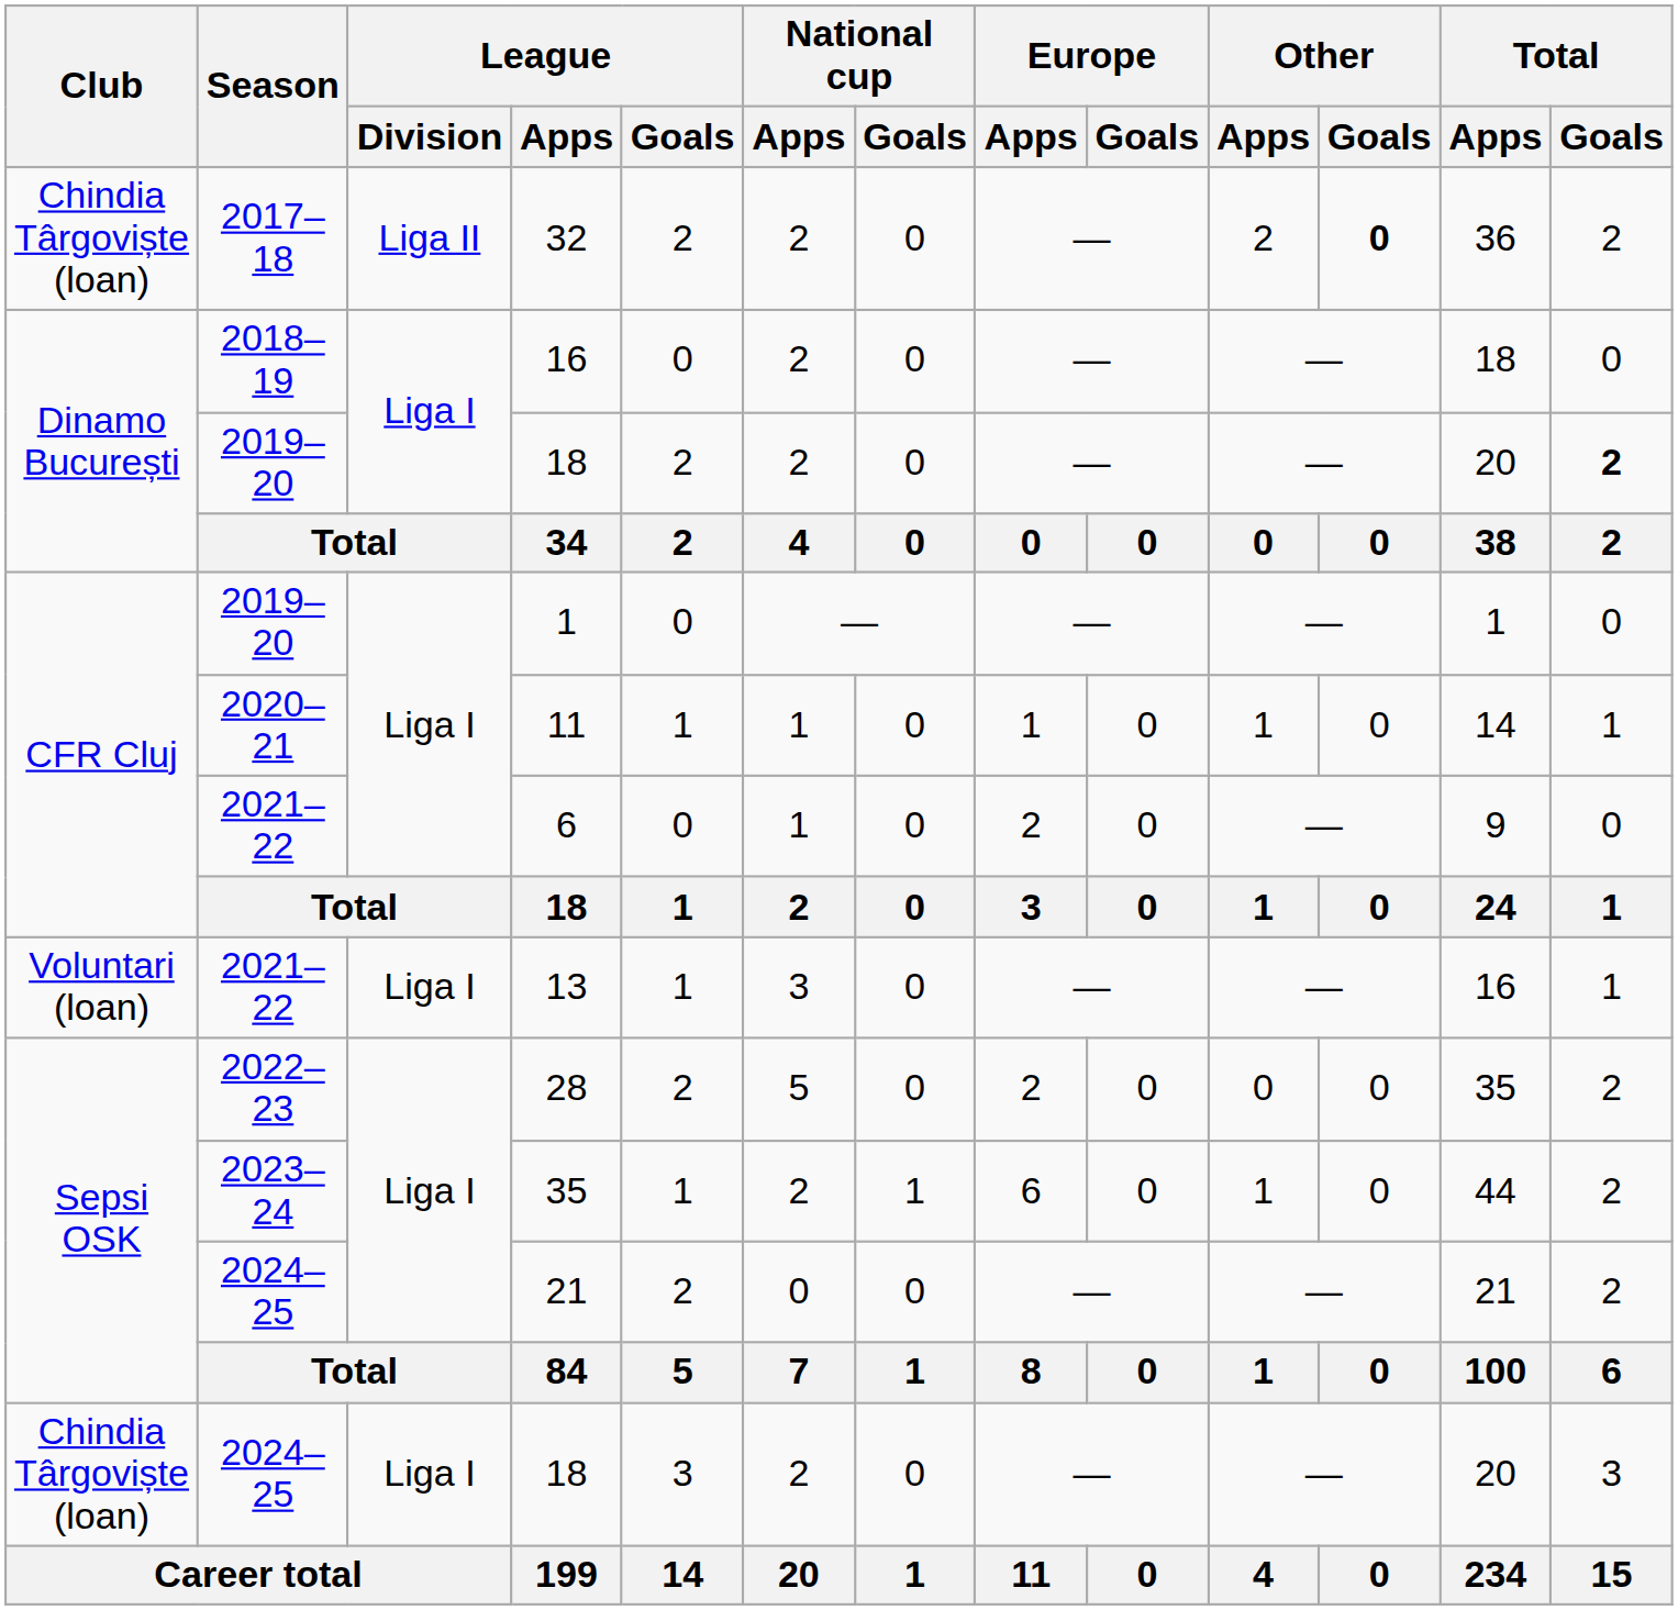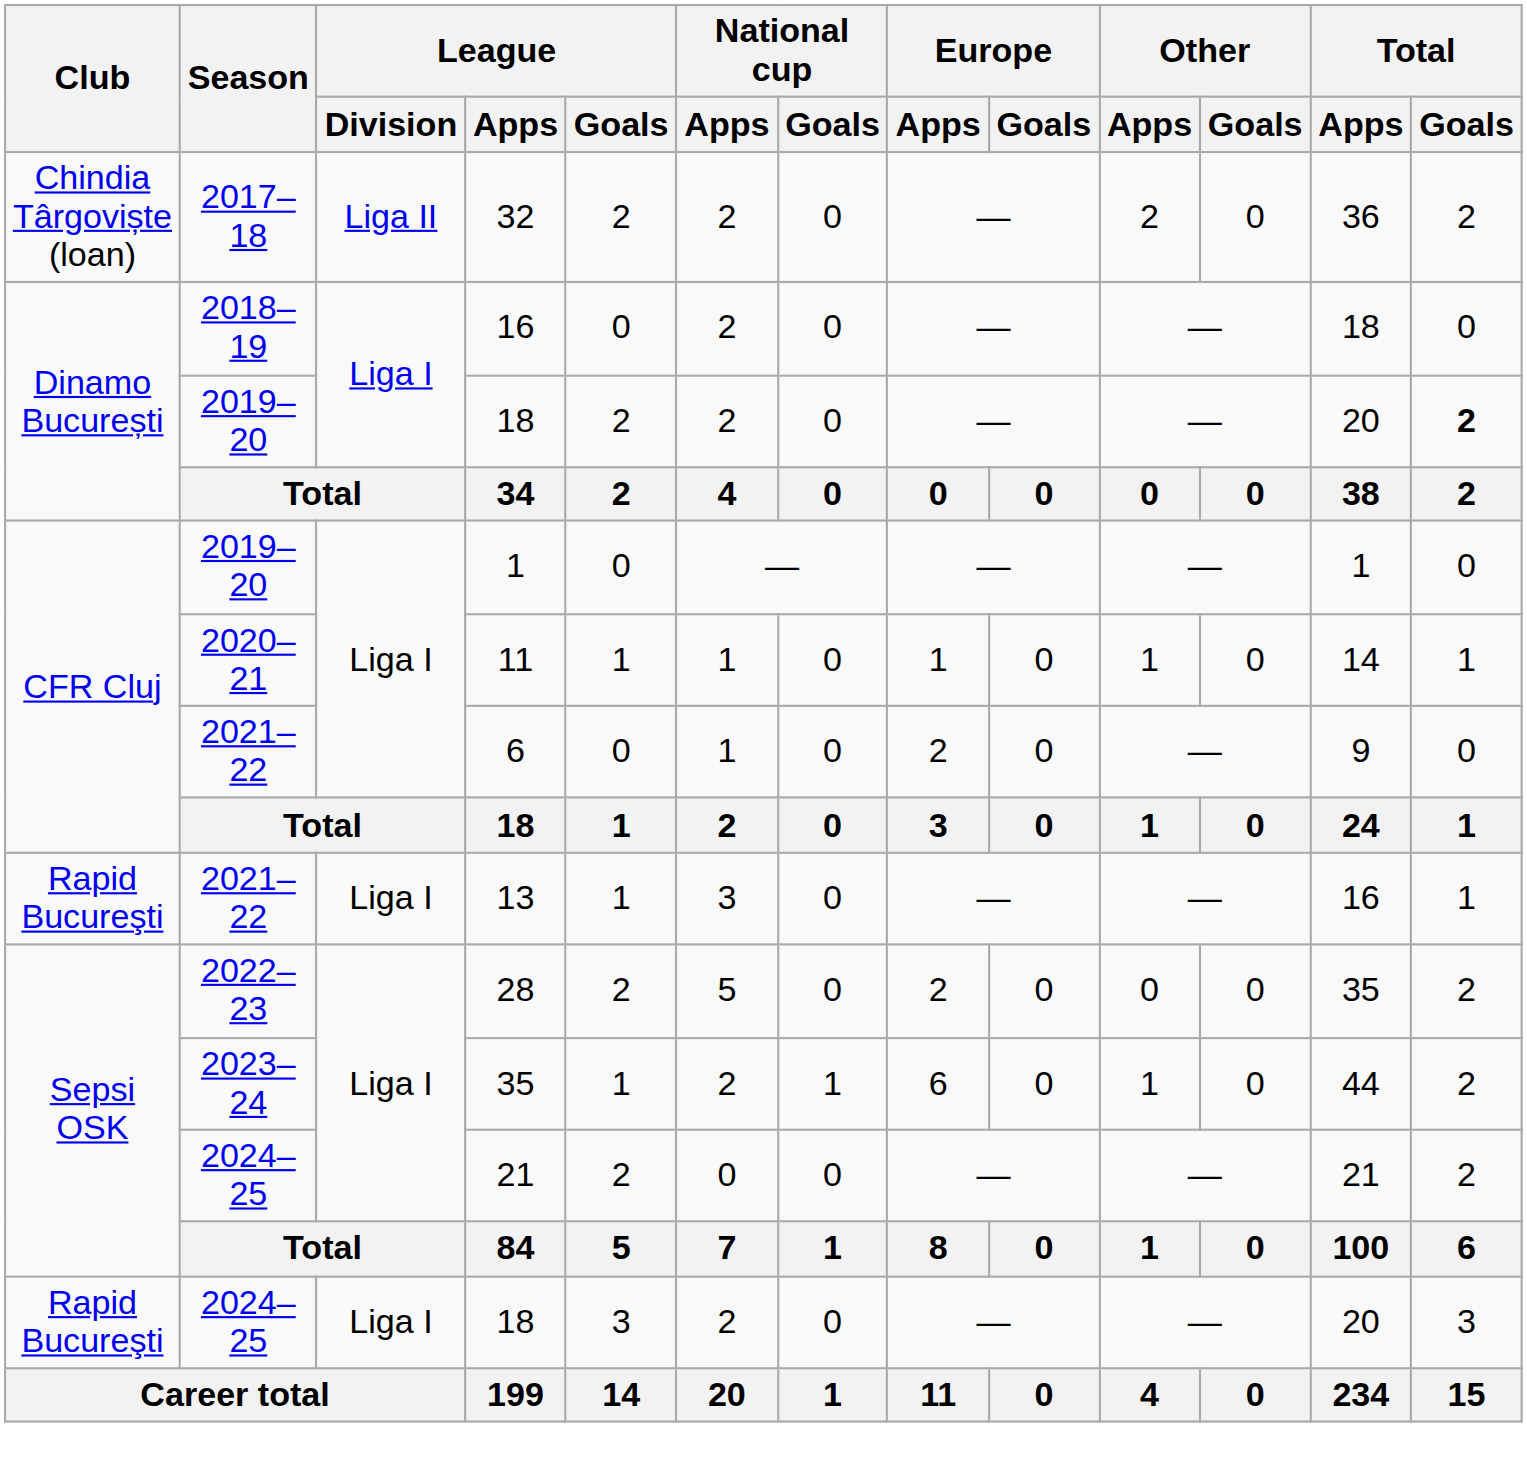32 | Other / Goals: bold -> normal
13 | Club: Voluntari (loan) -> Rapid Bucureşti
2024–25 / 18 | Club: Chindia Târgoviște (loan) -> Rapid Bucureşti
